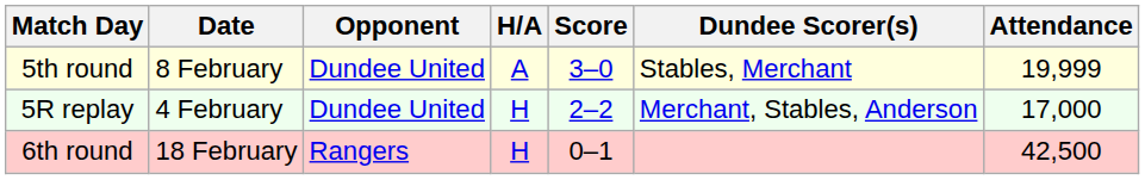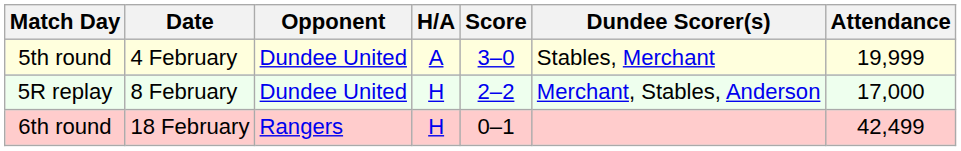5th round | Date: 8 February -> 4 February
5R replay | Date: 4 February -> 8 February
6th round | Attendance: 42,500 -> 42,499
